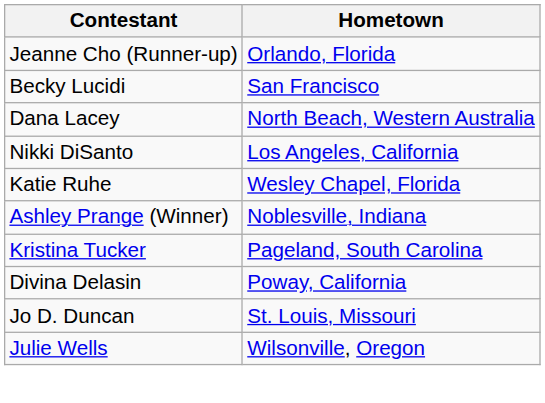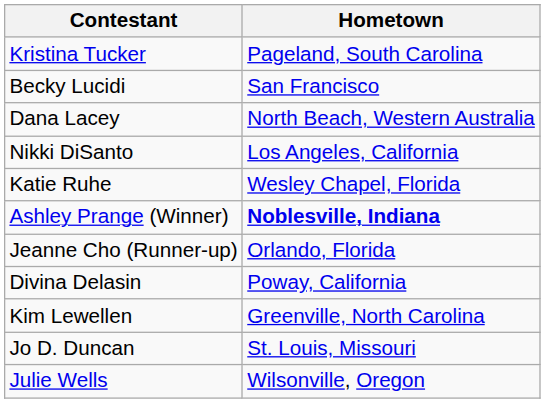rows swapped: Jeanne Cho (Runner-up) <-> Kristina Tucker
Ashley Prange (Winner) | Hometown: normal -> bold
+ row: Kim Lewellen | Greenville, North Carolina
